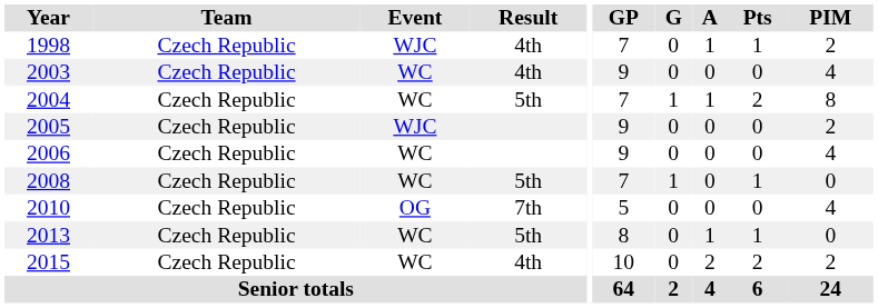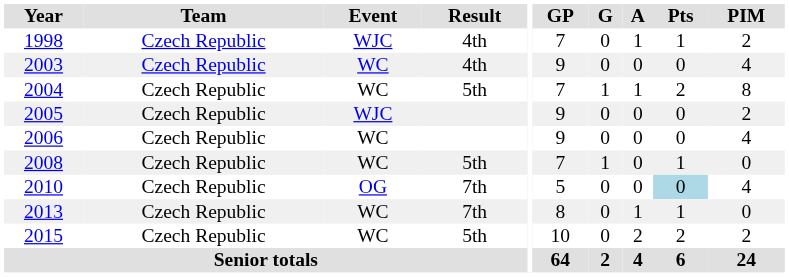2010 | Pts: no background -> lightblue background
2013 | Result: 5th -> 7th
2015 | Result: 4th -> 5th
